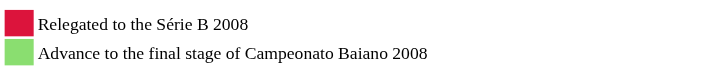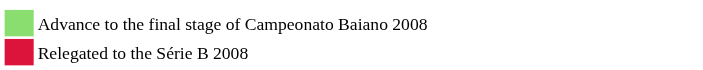rows swapped: Advance to the final stage of Campeonato Baiano 2008 <-> Relegated to the Série B 2008
